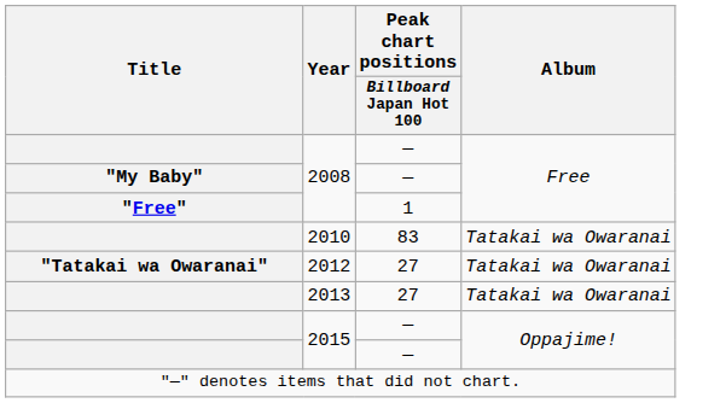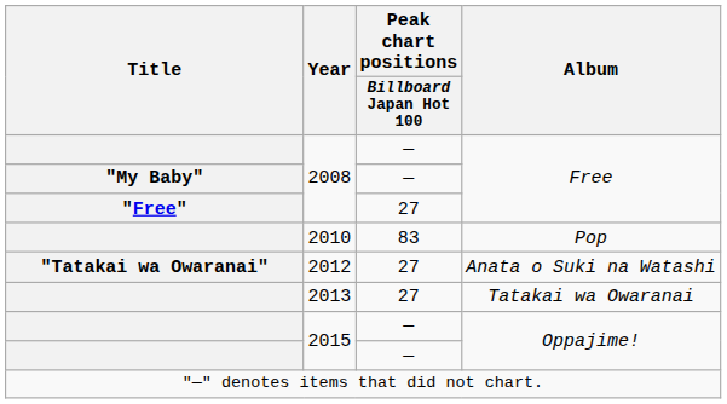"Free" / 2008 | Peak chart positions / Billboard Japan Hot 100: 1 -> 27
2010 | Album: Tatakai wa Owaranai -> Pop
2012 | Album: Tatakai wa Owaranai -> Anata o Suki na Watashi
